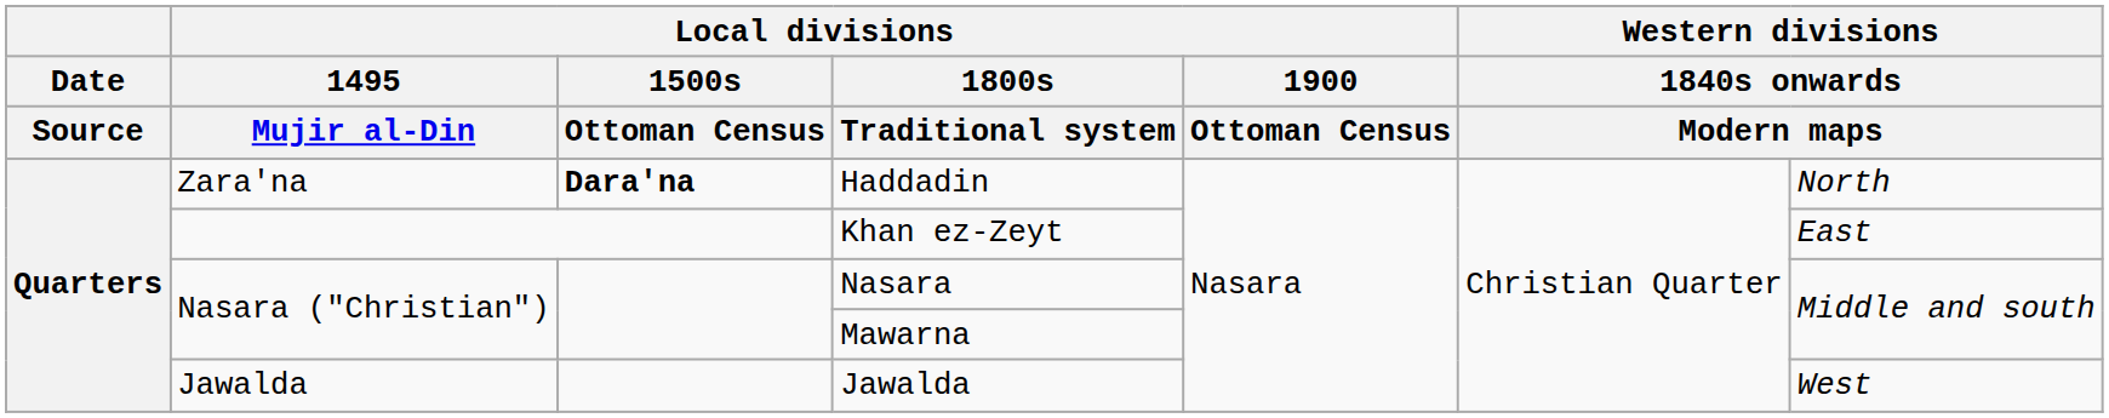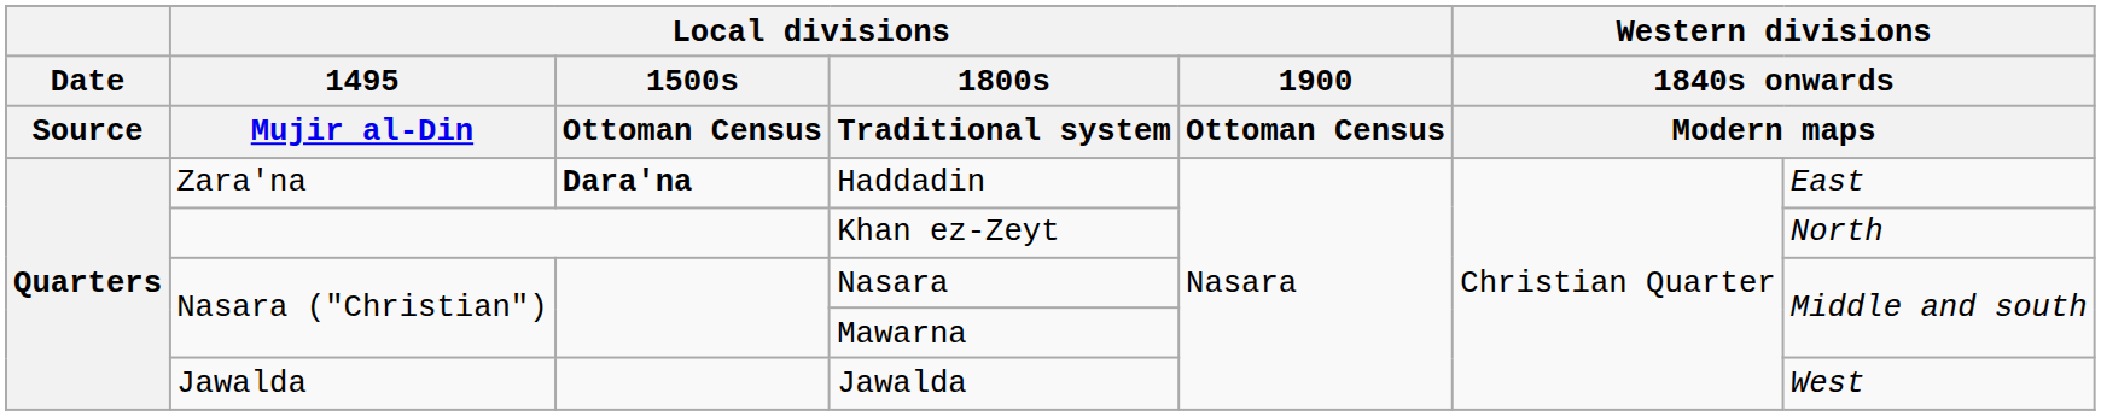Haddadin | column 7: North -> East
Khan ez-Zeyt | column 7: East -> North
